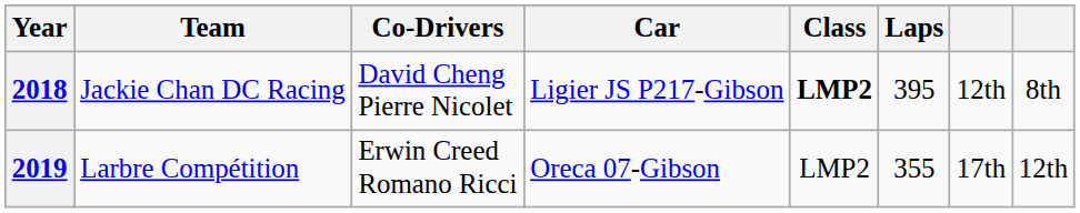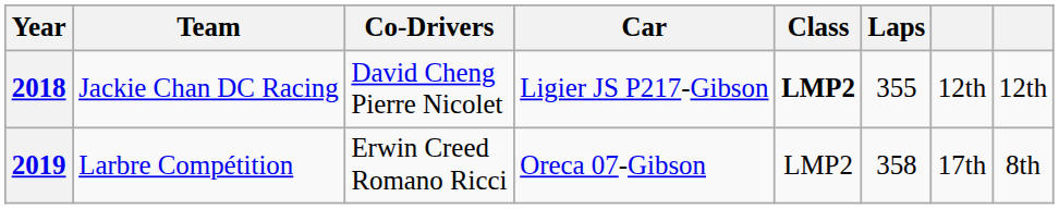2018 | Laps: 395 -> 355
2018 | column 8: 8th -> 12th
2019 | Laps: 355 -> 358
2019 | column 8: 12th -> 8th
